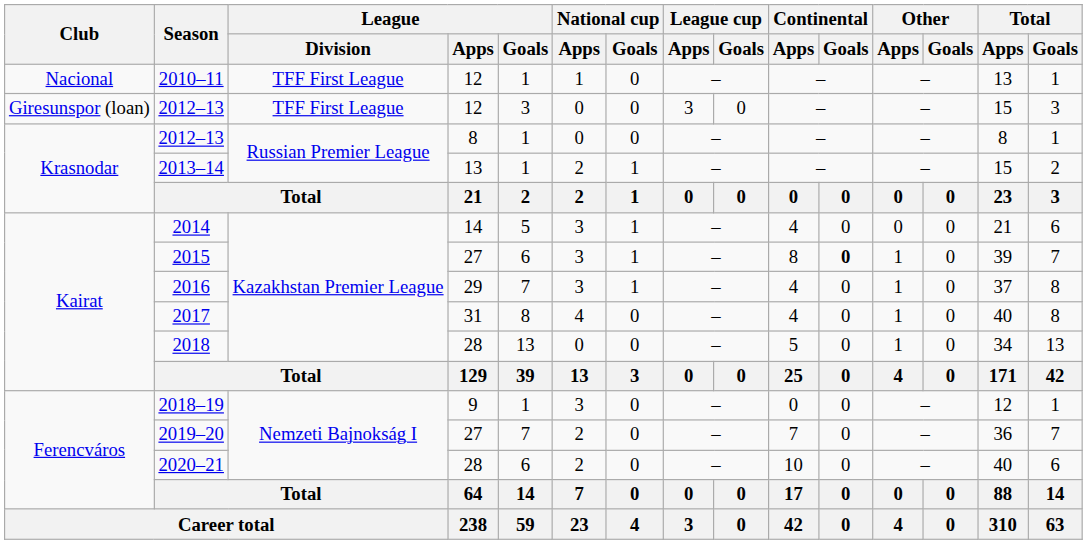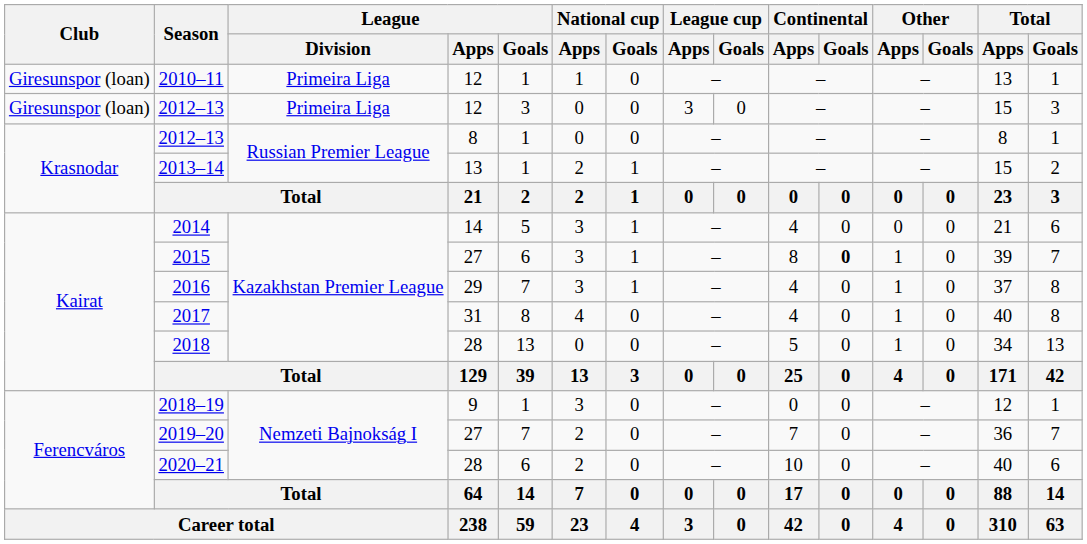2010–11 | Club: Nacional -> Giresunspor (loan)
2010–11 | League / Division: TFF First League -> Primeira Liga
2012–13 / 12 | League / Division: TFF First League -> Primeira Liga
